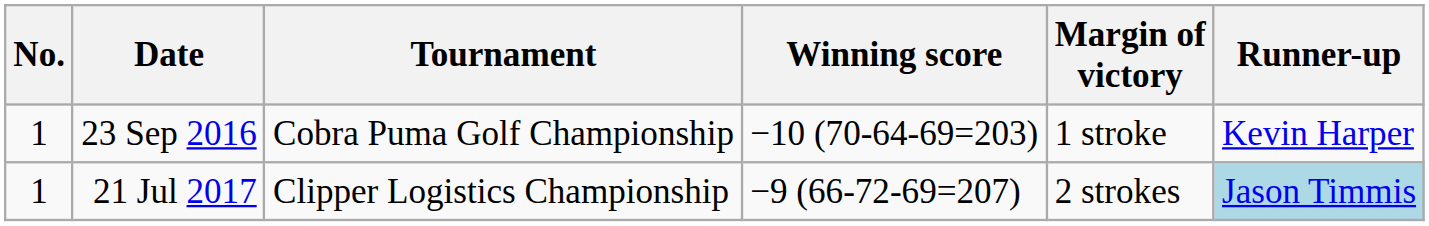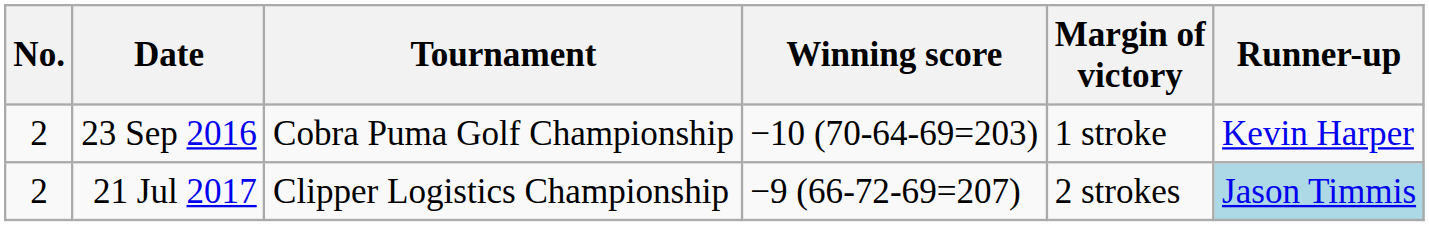23 Sep 2016 | No.: 1 -> 2
21 Jul 2017 | No.: 1 -> 2
